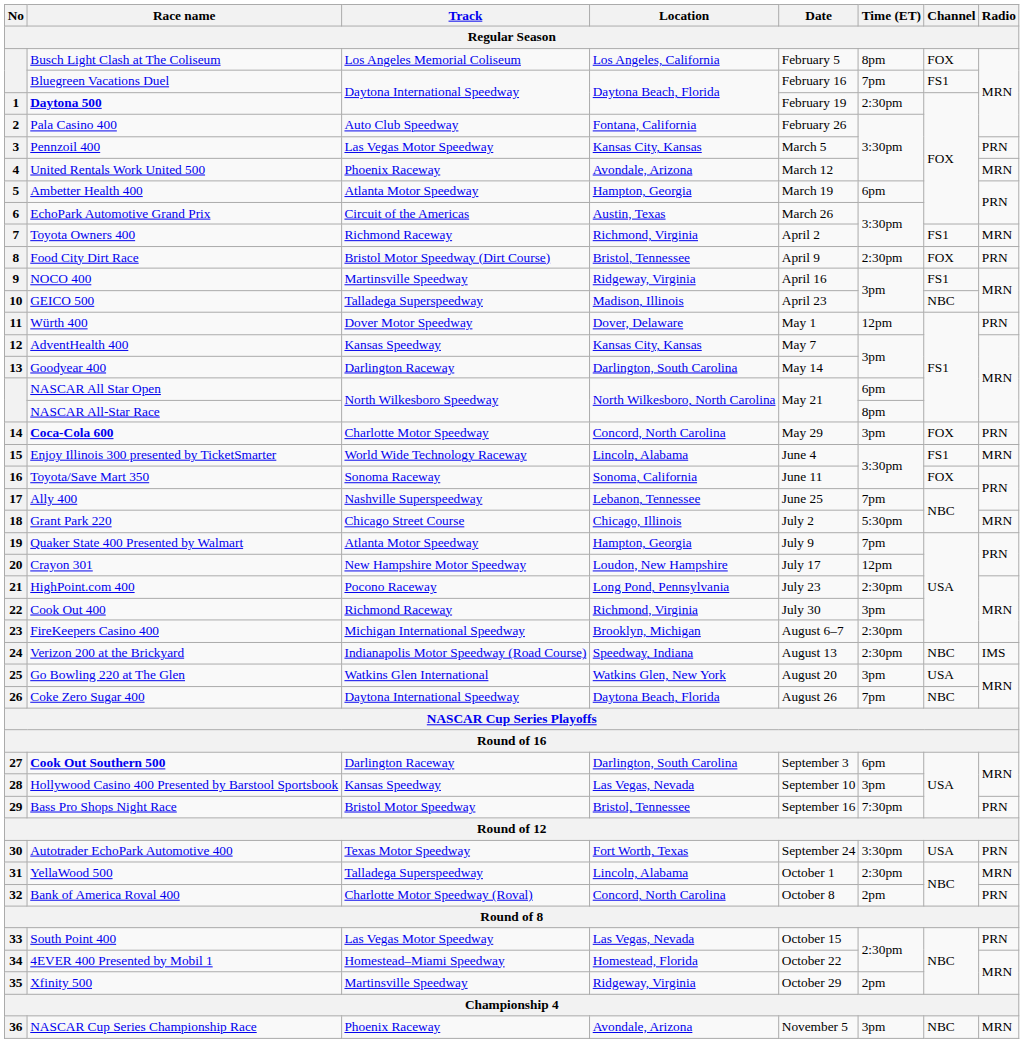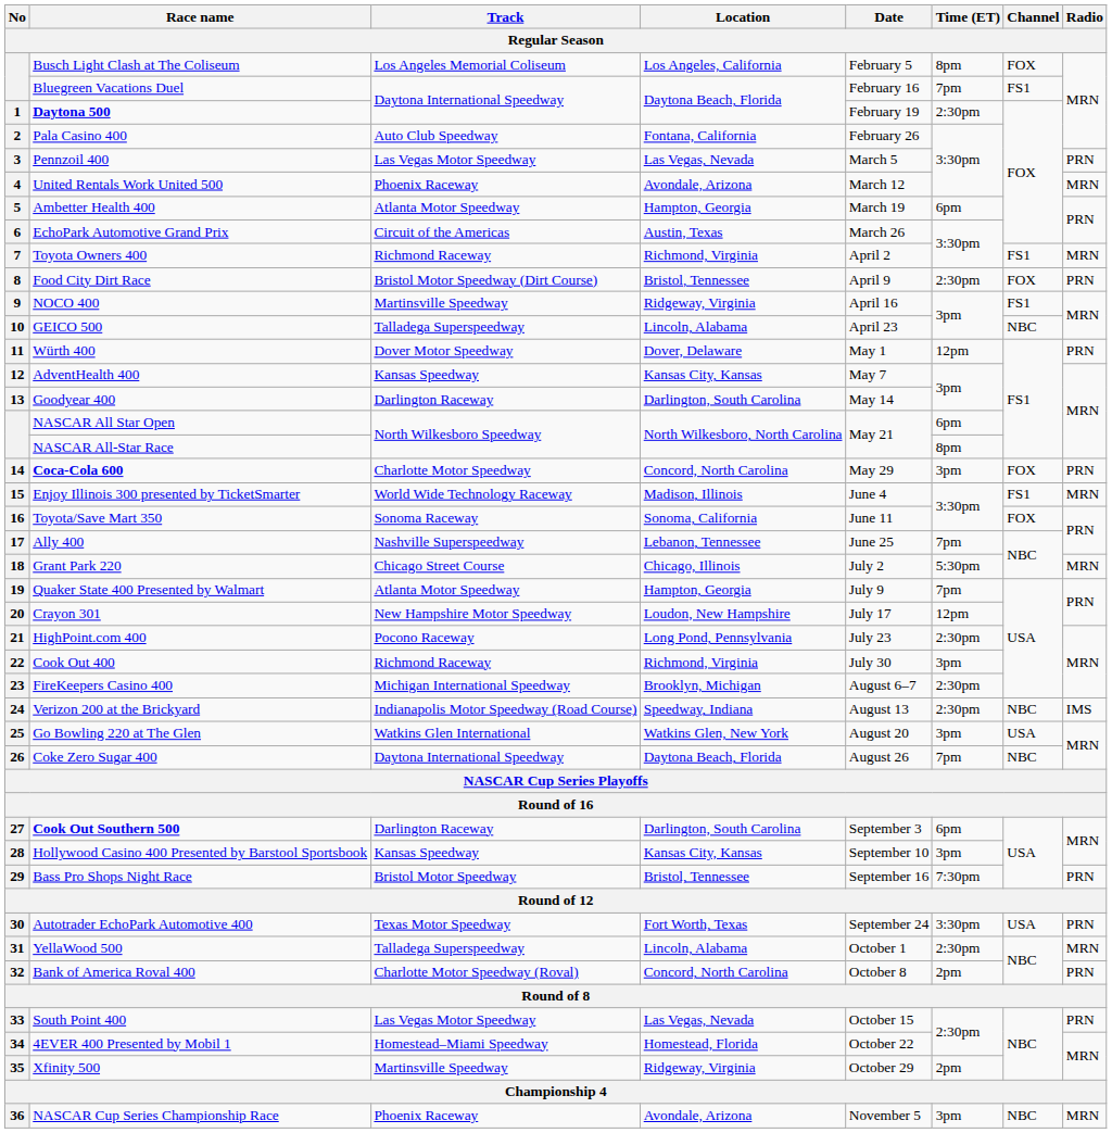Pennzoil 400 | Location: Kansas City, Kansas -> Las Vegas, Nevada
GEICO 500 | Location: Madison, Illinois -> Lincoln, Alabama
Enjoy Illinois 300 presented by TicketSmarter | Location: Lincoln, Alabama -> Madison, Illinois
Hollywood Casino 400 Presented by Barstool Sportsbook | Location: Las Vegas, Nevada -> Kansas City, Kansas
